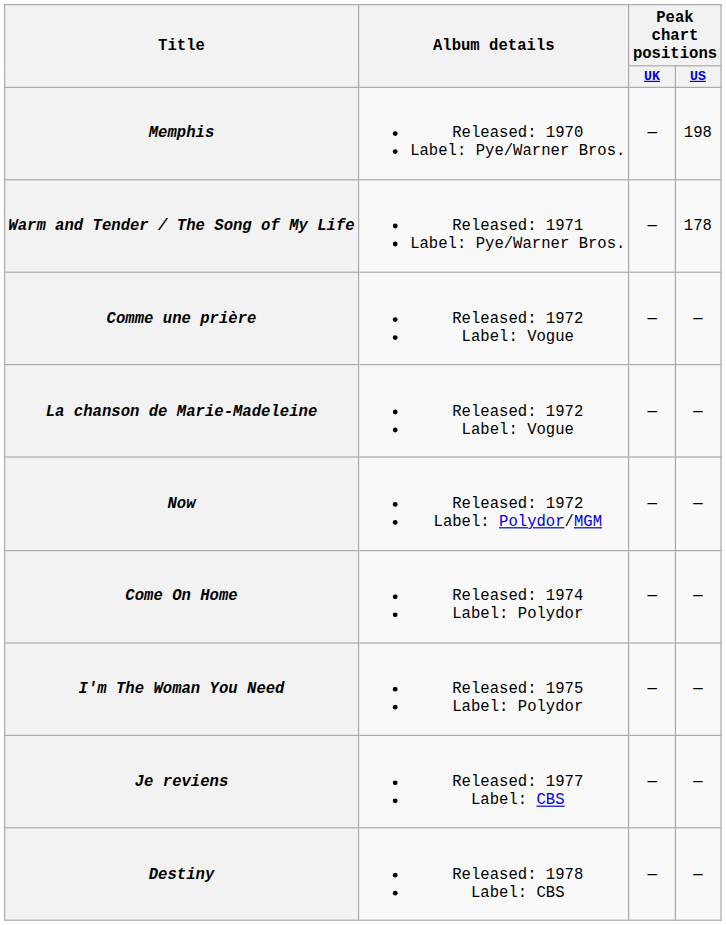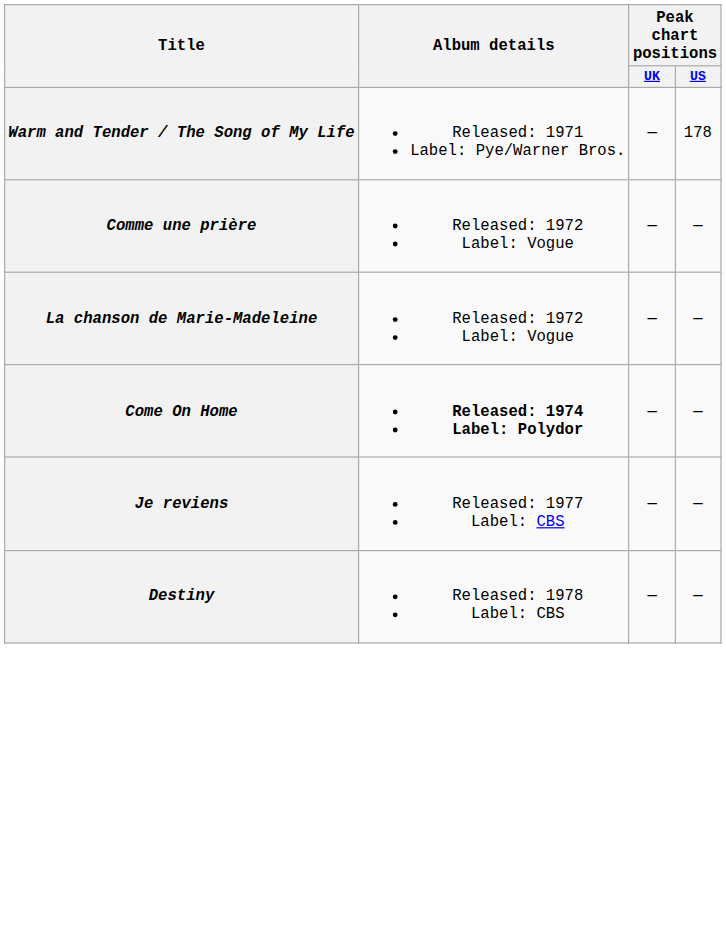- row: Memphis | Released: 1970 Label: Pye/Warner Bros. | — | 198
- row: Now | Released: 1972 Label: Polydor/MGM | — | —
Come On Home | Album details: normal -> bold
- row: I'm The Woman You Need | Released: 1975 Label: Polydor | — | —
